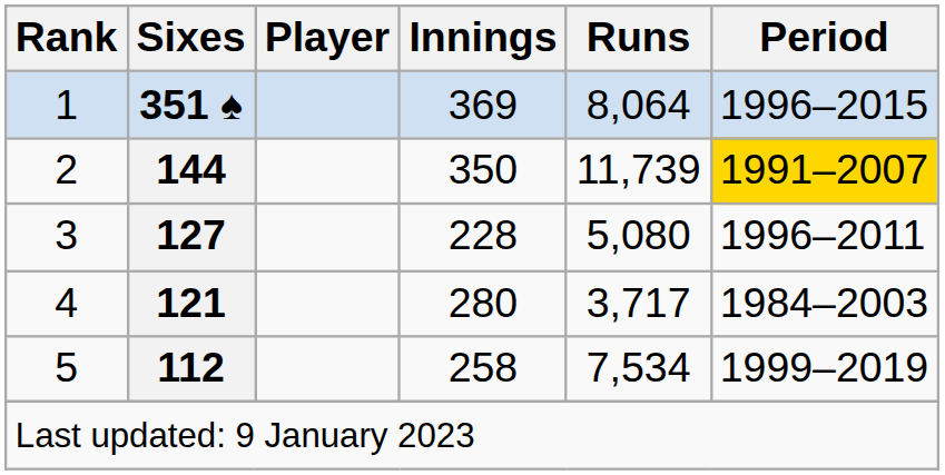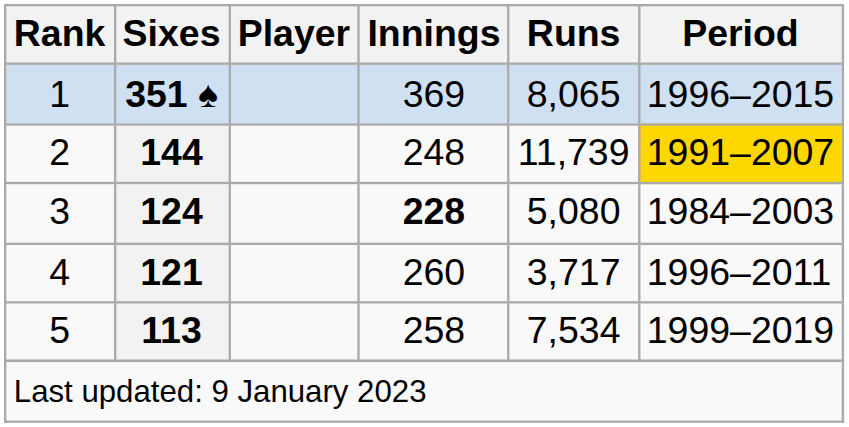1 | Runs: 8,064 -> 8,065
2 | Innings: 350 -> 248
3 | Sixes: 127 -> 124
3 | Innings: normal -> bold
3 | Period: 1996–2011 -> 1984–2003
4 | Innings: 280 -> 260
4 | Period: 1984–2003 -> 1996–2011
5 | Sixes: 112 -> 113
